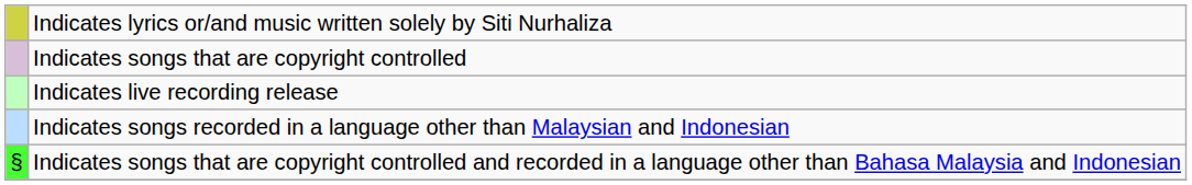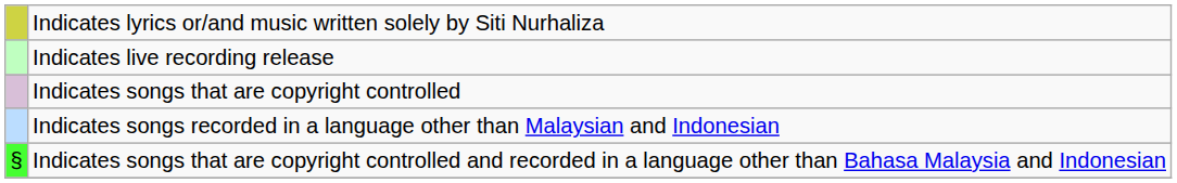rows swapped: Indicates songs that are copyright controlled <-> Indicates live recording release
